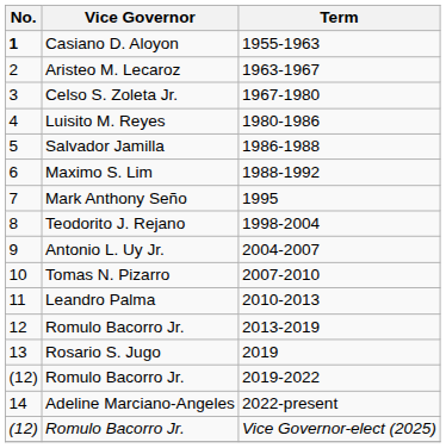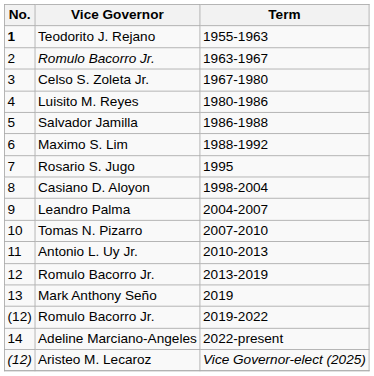1955-1963 | Vice Governor: Casiano D. Aloyon -> Teodorito J. Rejano
1963-1967 | Vice Governor: Aristeo M. Lecaroz -> Romulo Bacorro Jr.
1995 | Vice Governor: Mark Anthony Seño -> Rosario S. Jugo
1998-2004 | Vice Governor: Teodorito J. Rejano -> Casiano D. Aloyon
2004-2007 | Vice Governor: Antonio L. Uy Jr. -> Leandro Palma
2010-2013 | Vice Governor: Leandro Palma -> Antonio L. Uy Jr.
2019 | Vice Governor: Rosario S. Jugo -> Mark Anthony Seño
Vice Governor-elect (2025) | Vice Governor: Romulo Bacorro Jr. -> Aristeo M. Lecaroz
